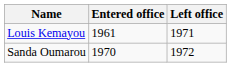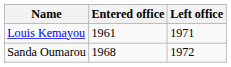Sanda Oumarou | Entered office: 1970 -> 1968
